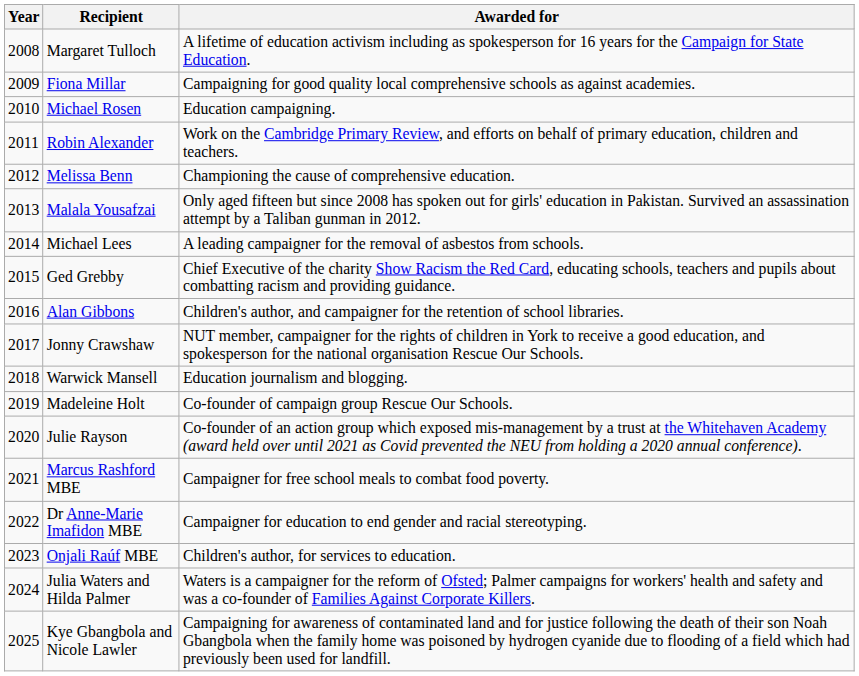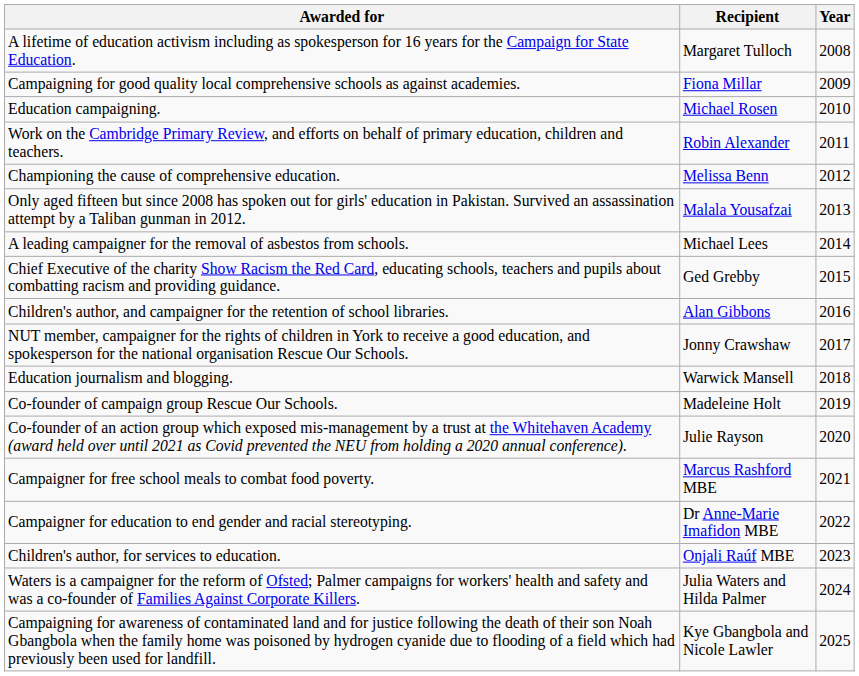columns swapped: Year <-> Awarded for
